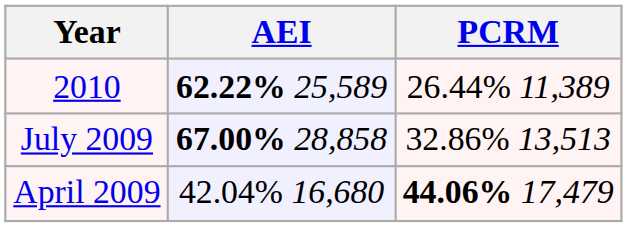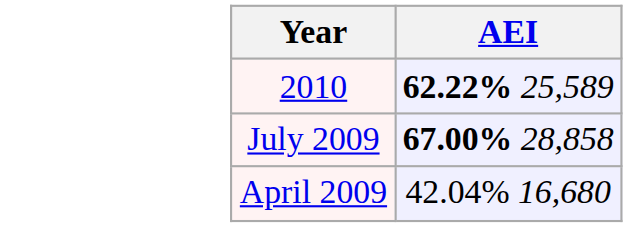- column: PCRM | 26.44% 11,389 | 32.86% 13,513 | 44.06% 17,479
